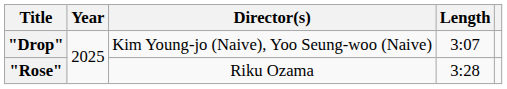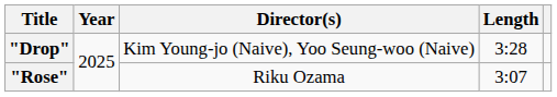"Drop" | Length: 3:07 -> 3:28
"Rose" | Length: 3:28 -> 3:07
